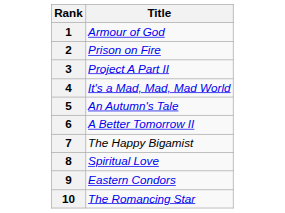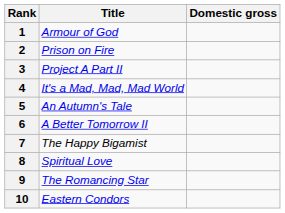+ column: Domestic gross
9 | Title: Eastern Condors -> The Romancing Star
10 | Title: The Romancing Star -> Eastern Condors
